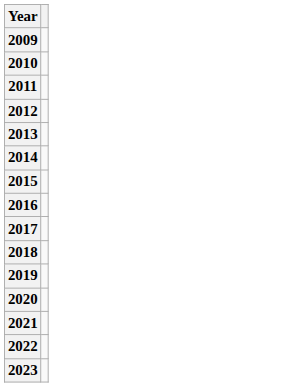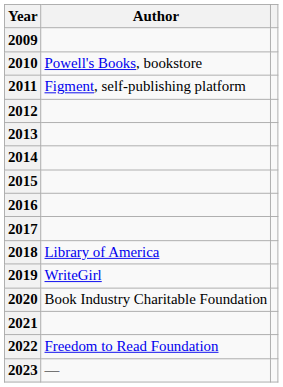+ column: Author | Powell's Books, bookstore | Figment, self-publishing platform | Library of America | WriteGirl | Book Industry Charitable Foundation | Freedom to Read Foundation | —
